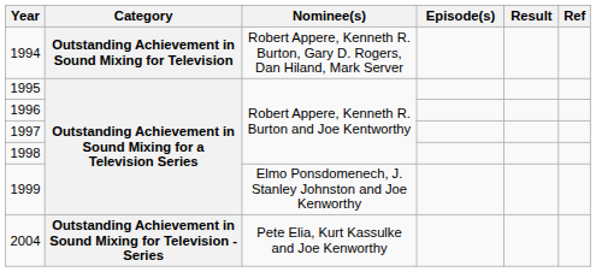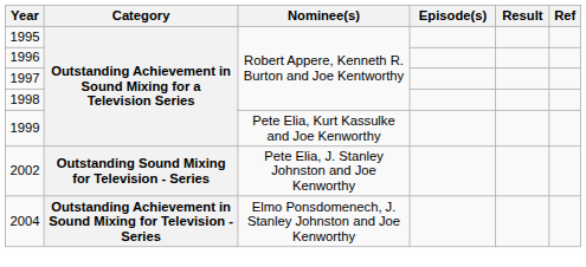- row: 1994 | Outstanding Achievement in Sound Mixing for Television | Robert Appere, Kenneth R. Burton, Gary D. Rogers, Dan Hiland, Mark Server
1999 | Nominee(s): Elmo Ponsdomenech, J. Stanley Johnston and Joe Kenworthy -> Pete Elia, Kurt Kassulke and Joe Kenworthy
+ row: 2002 | Outstanding Sound Mixing for Television - Series | Pete Elia, J. Stanley Johnston and Joe Kenworthy
2004 | Nominee(s): Pete Elia, Kurt Kassulke and Joe Kenworthy -> Elmo Ponsdomenech, J. Stanley Johnston and Joe Kenworthy
